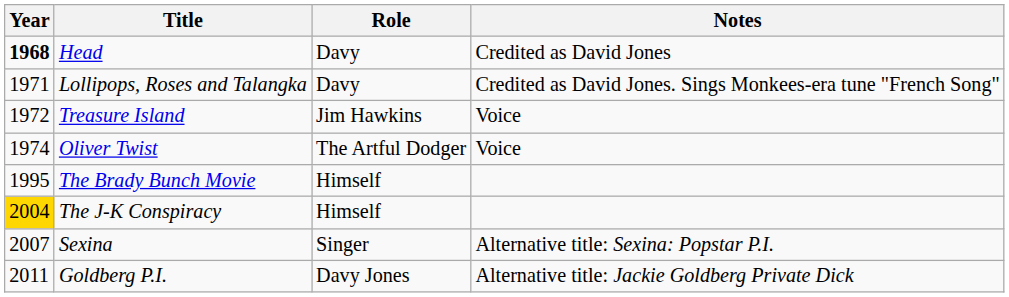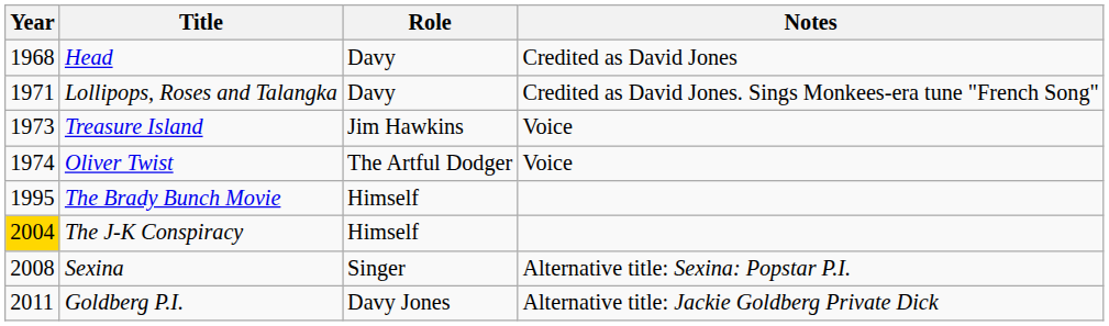Head | Year: bold -> normal
Treasure Island | Year: 1972 -> 1973
Sexina | Year: 2007 -> 2008
